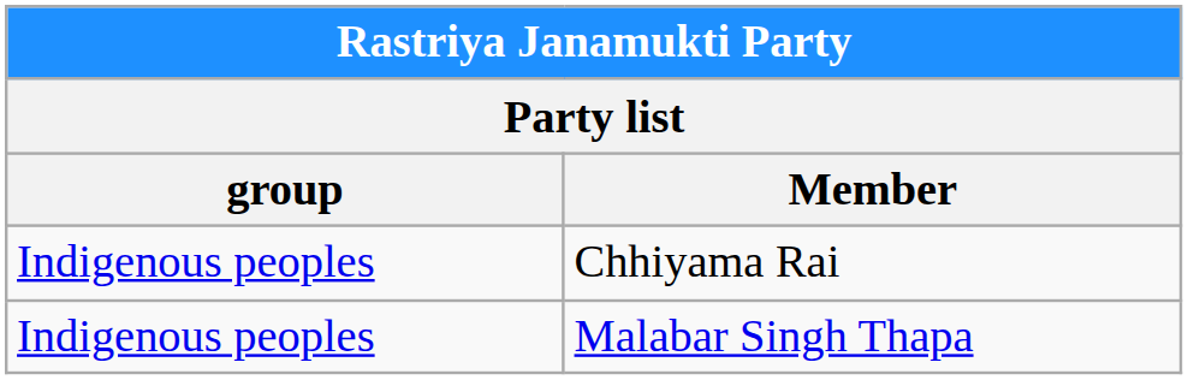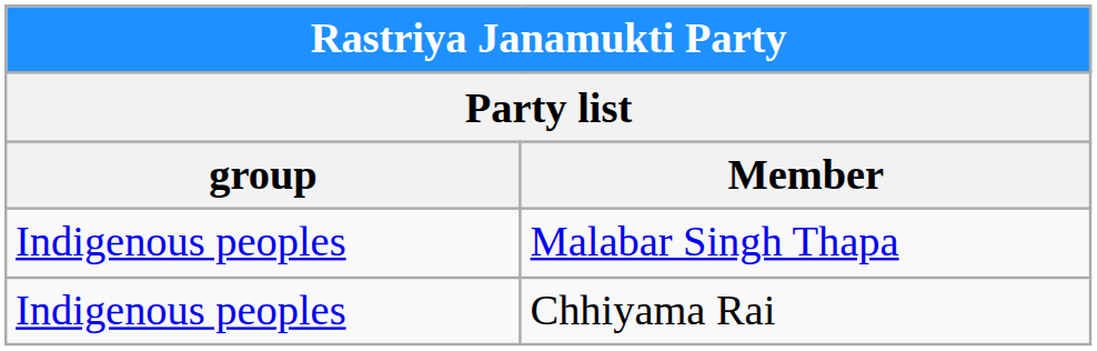rows swapped: Chhiyama Rai <-> Malabar Singh Thapa
